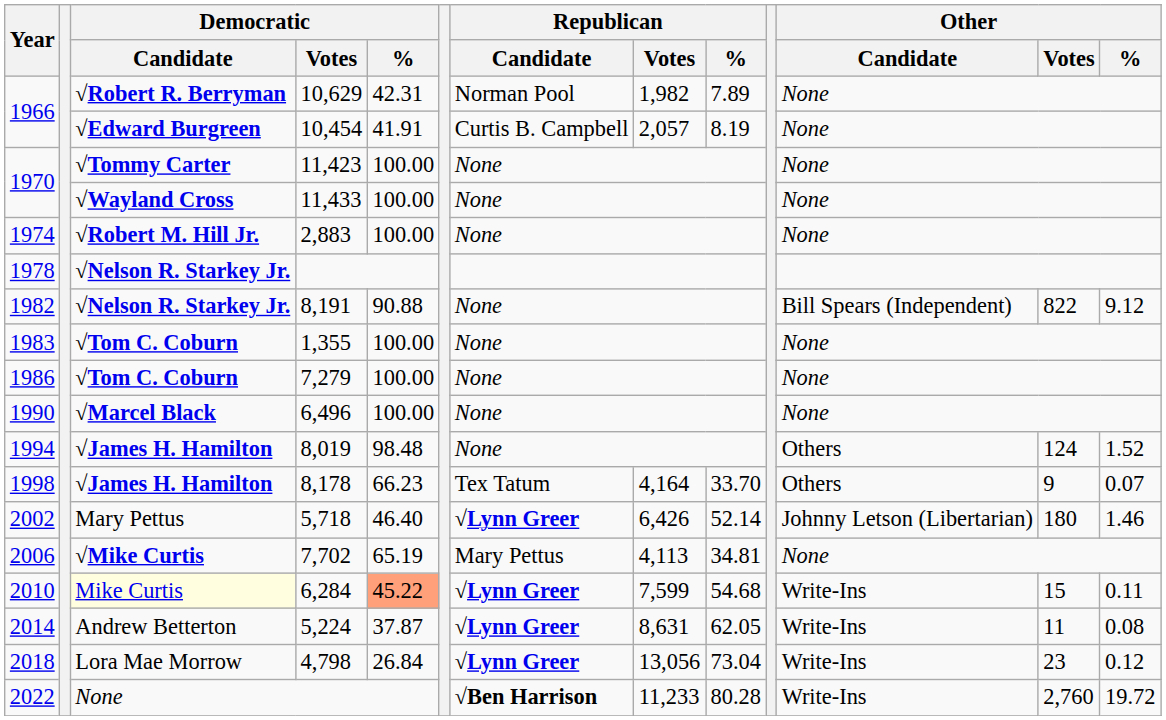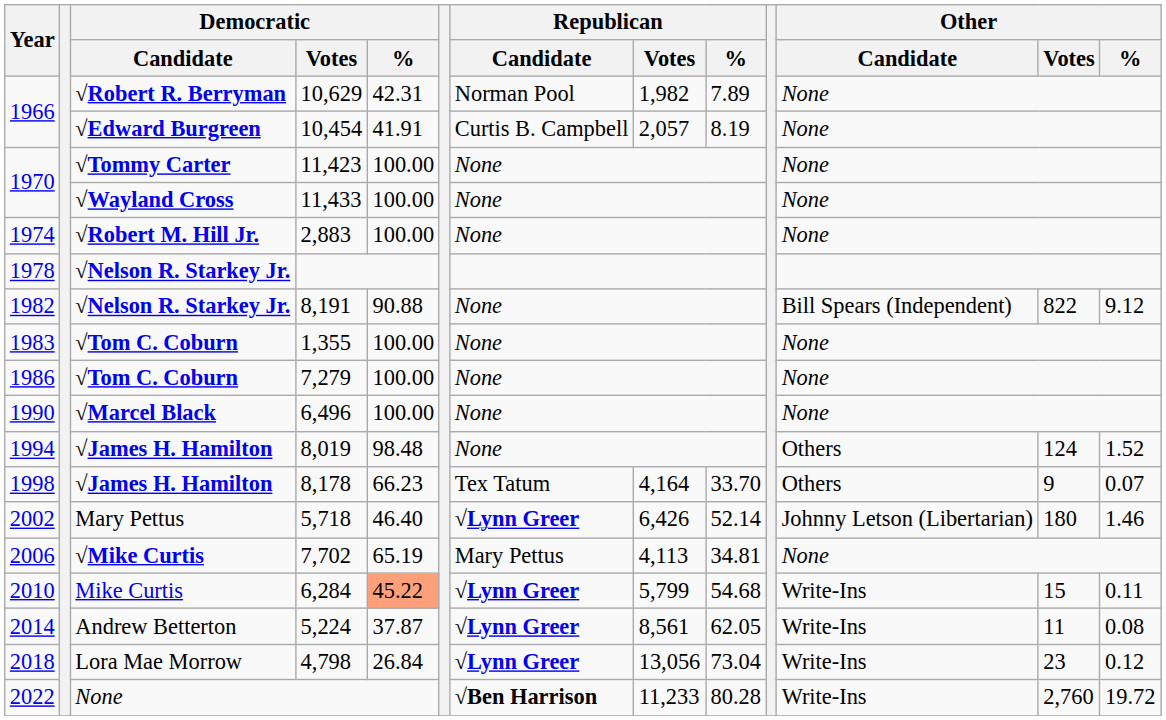6,284 | Democratic / Candidate: lightyellow background -> no background
6,284 | Republican / Votes: 7,599 -> 5,799
5,224 | Republican / Votes: 8,631 -> 8,561
